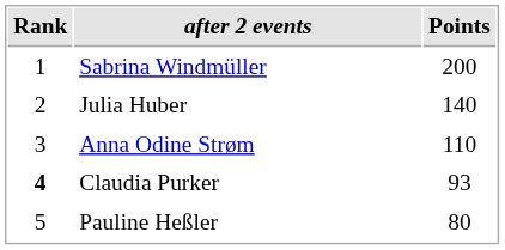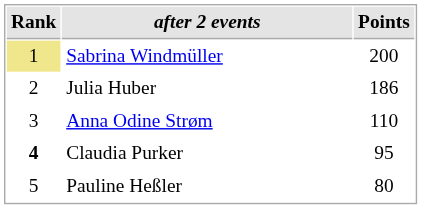Sabrina Windmüller | Rank: no background -> khaki background
Julia Huber | Points: 140 -> 186
Claudia Purker | Points: 93 -> 95
